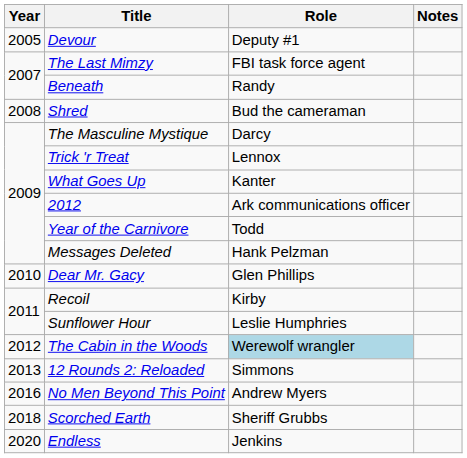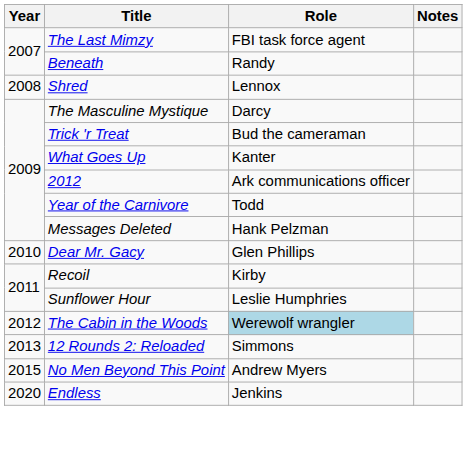- row: 2005 | Devour | Deputy #1
Shred | Role: Bud the cameraman -> Lennox
Trick 'r Treat | Role: Lennox -> Bud the cameraman
No Men Beyond This Point | Year: 2016 -> 2015
- row: 2018 | Scorched Earth | Sheriff Grubbs
